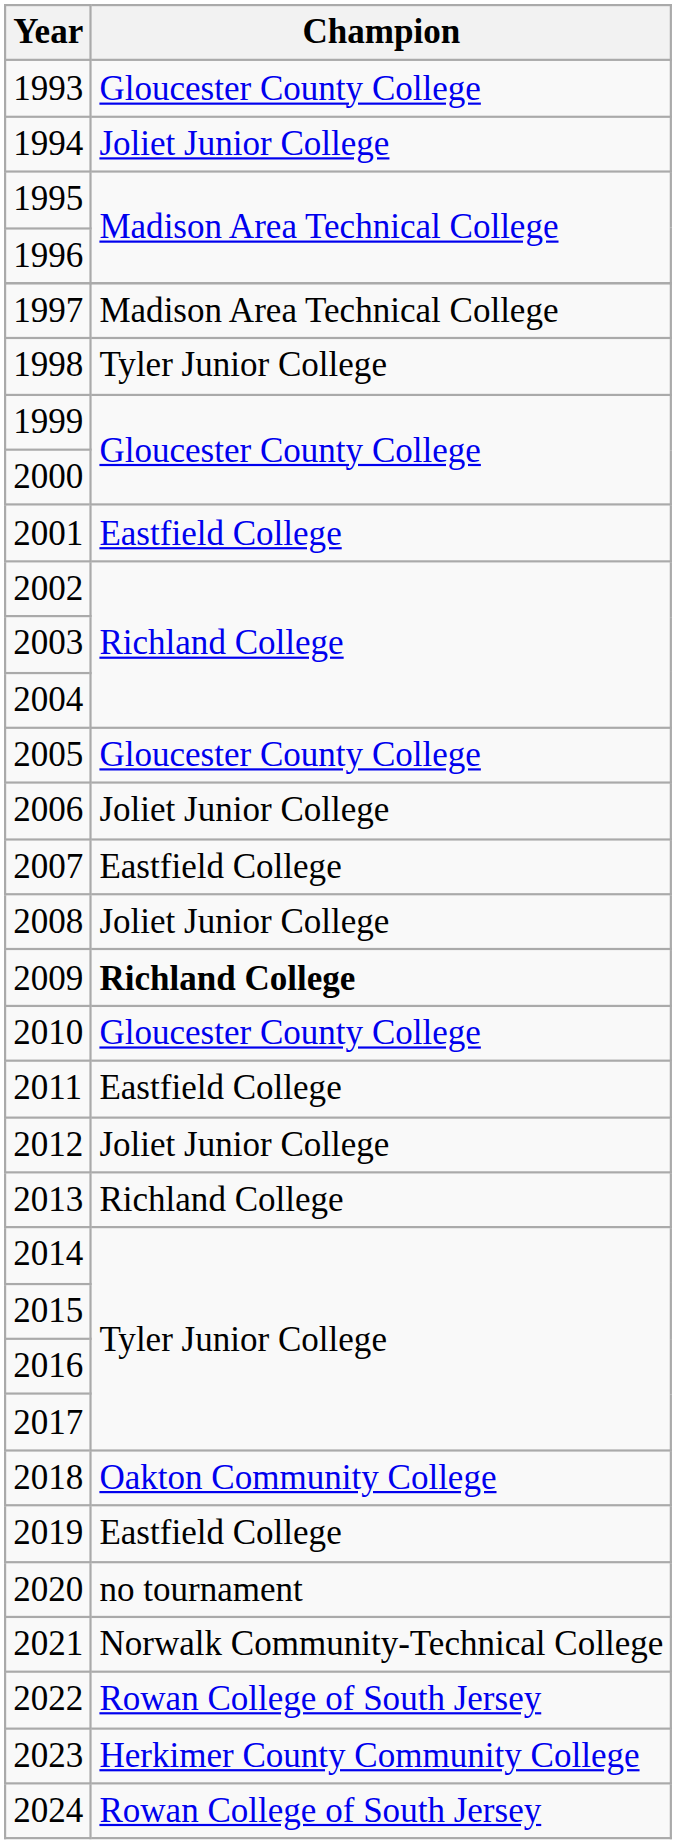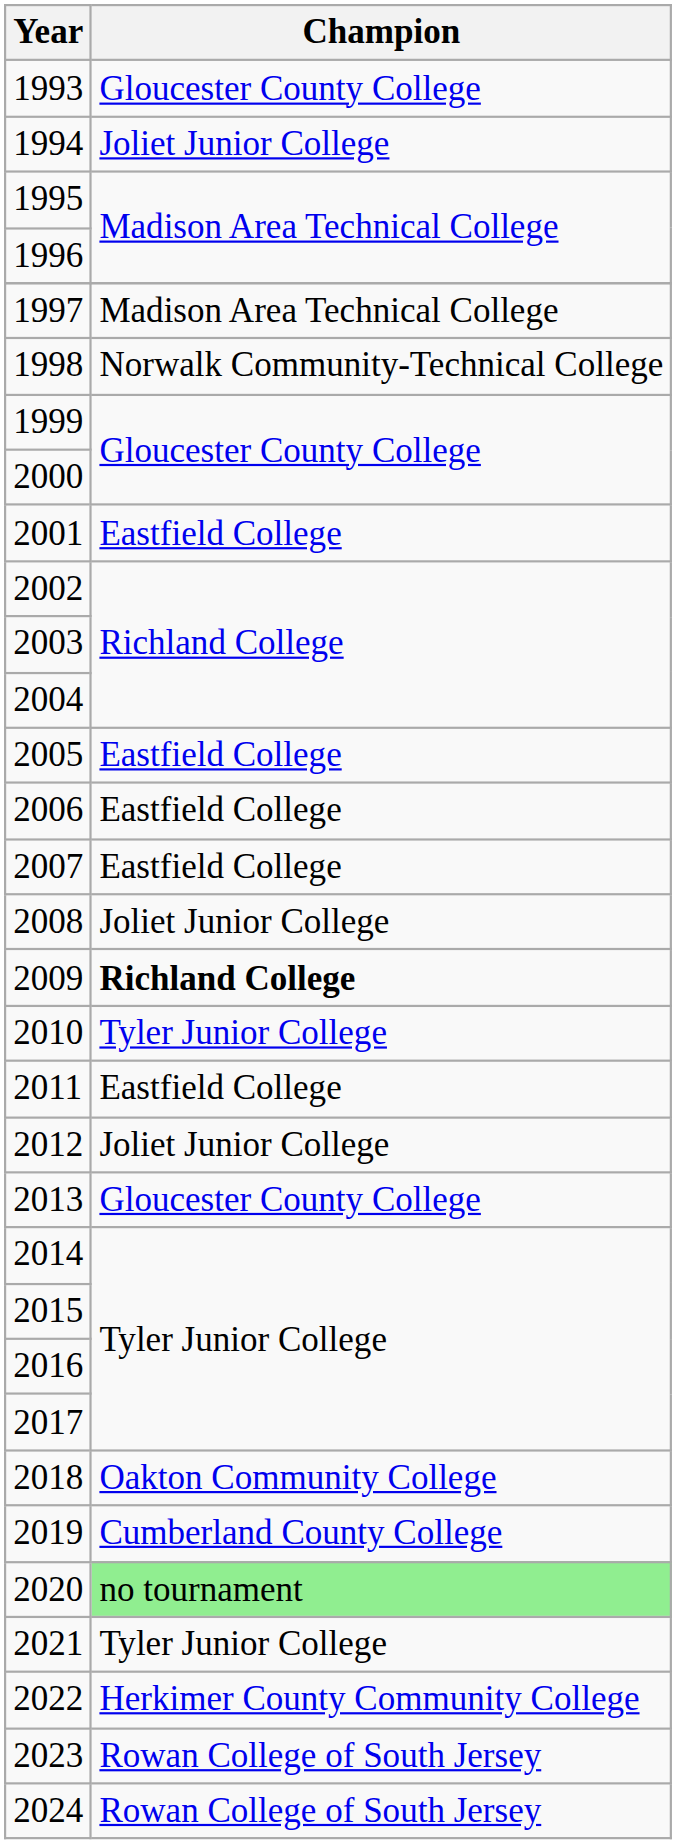1998 | Champion: Tyler Junior College -> Norwalk Community-Technical College
2005 | Champion: Gloucester County College -> Eastfield College
2006 | Champion: Joliet Junior College -> Eastfield College
2010 | Champion: Gloucester County College -> Tyler Junior College
2013 | Champion: Richland College -> Gloucester County College
2019 | Champion: Eastfield College -> Cumberland County College
2020 | Champion: no background -> lightgreen background
2021 | Champion: Norwalk Community-Technical College -> Tyler Junior College
2022 | Champion: Rowan College of South Jersey -> Herkimer County Community College
2023 | Champion: Herkimer County Community College -> Rowan College of South Jersey
